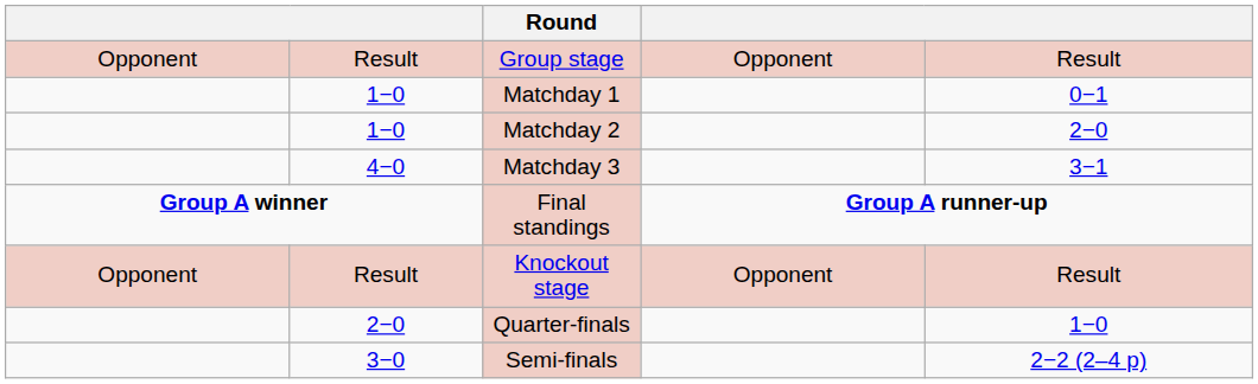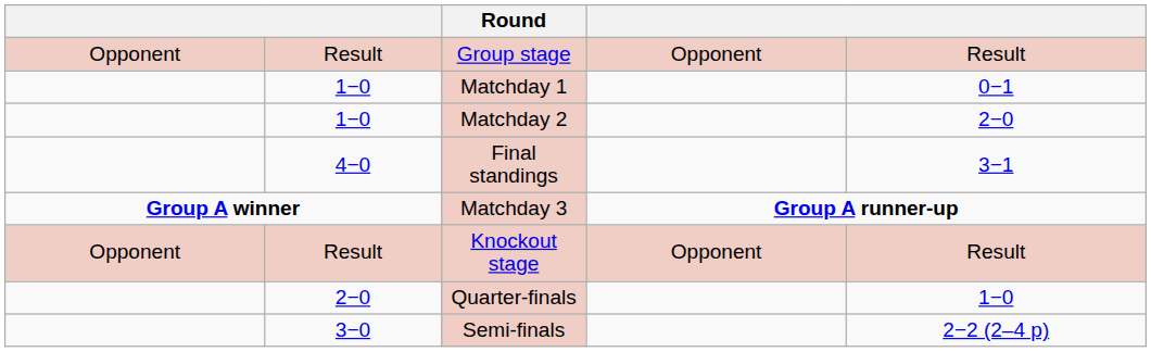4−0 | Round: Matchday 3 -> Final standings
Group A winner | Round: Final standings -> Matchday 3
